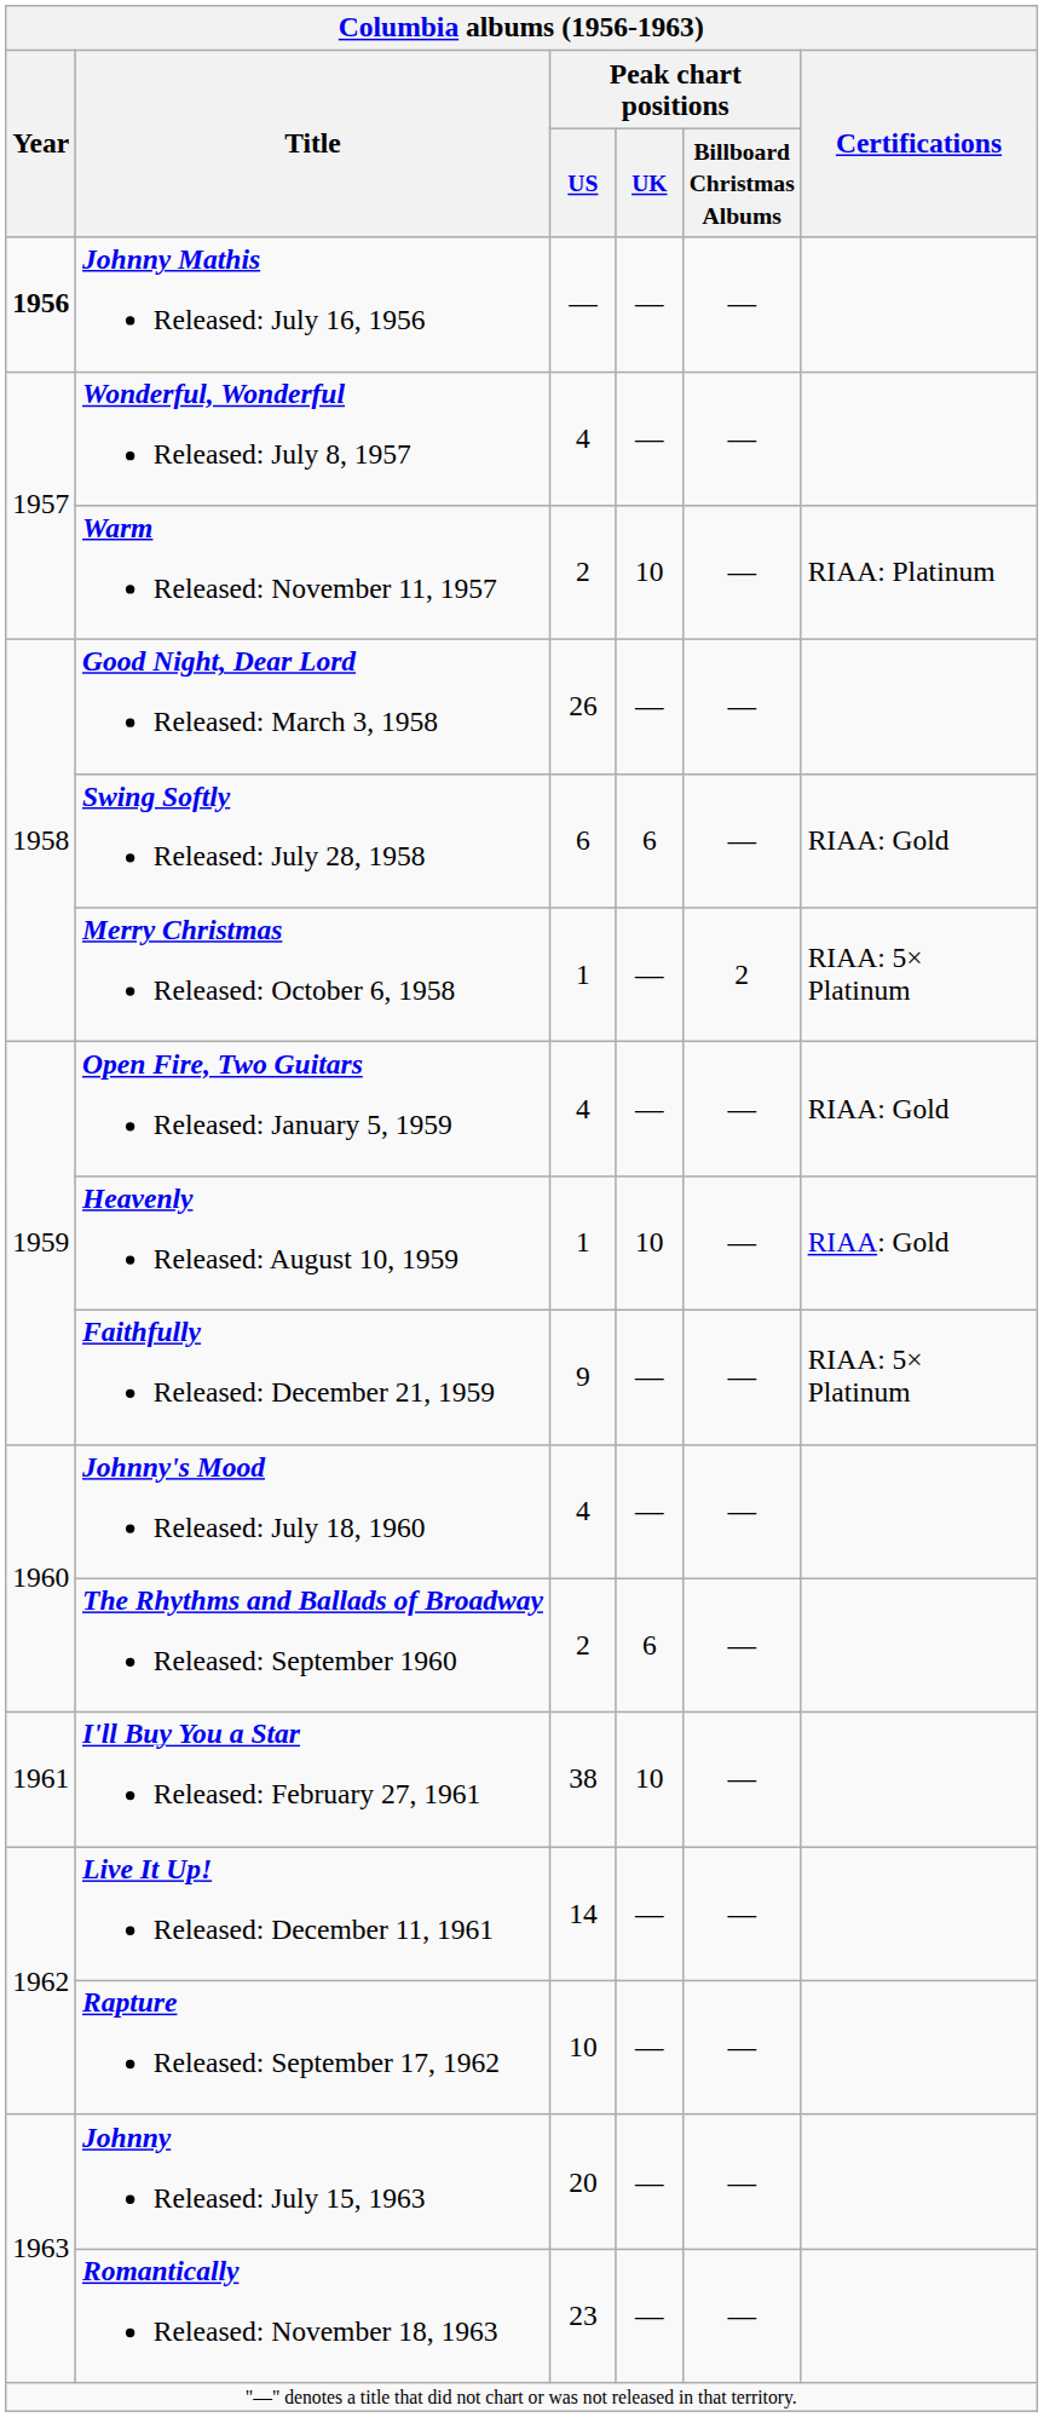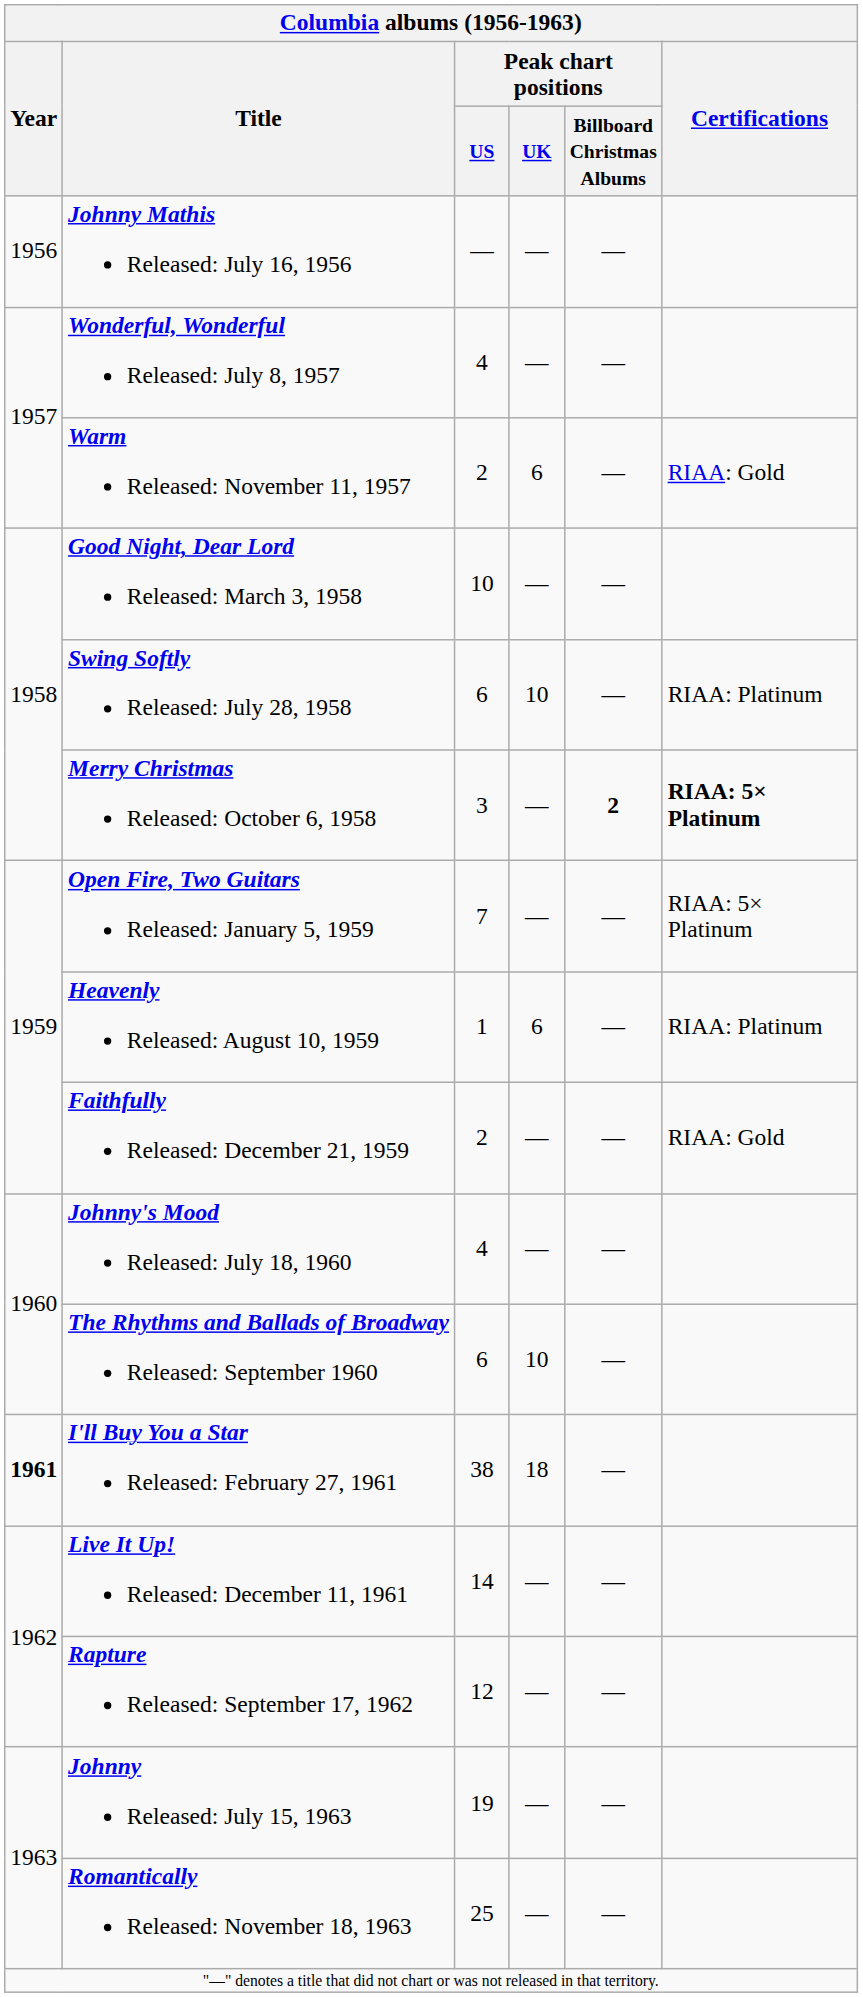Johnny Mathis Released: July 16, 1956 | Columbia albums (1956-1963) / Year: bold -> normal
Warm Released: November 11, 1957 | Columbia albums (1956-1963) / Peak chart positions / UK: 10 -> 6
Warm Released: November 11, 1957 | Columbia albums (1956-1963) / Certifications: RIAA: Platinum -> RIAA: Gold
Good Night, Dear Lord Released: March 3, 1958 | Columbia albums (1956-1963) / Peak chart positions / US: 26 -> 10
Swing Softly Released: July 28, 1958 | Columbia albums (1956-1963) / Peak chart positions / UK: 6 -> 10
Swing Softly Released: July 28, 1958 | Columbia albums (1956-1963) / Certifications: RIAA: Gold -> RIAA: Platinum
Merry Christmas Released: October 6, 1958 | Columbia albums (1956-1963) / Peak chart positions / US: 1 -> 3
Merry Christmas Released: October 6, 1958 | column 5: normal -> bold
Merry Christmas Released: October 6, 1958 | Columbia albums (1956-1963) / Certifications: normal -> bold
Open Fire, Two Guitars Released: January 5, 1959 | Columbia albums (1956-1963) / Peak chart positions / US: 4 -> 7
Open Fire, Two Guitars Released: January 5, 1959 | Columbia albums (1956-1963) / Certifications: RIAA: Gold -> RIAA: 5× Platinum
Heavenly Released: August 10, 1959 | Columbia albums (1956-1963) / Peak chart positions / UK: 10 -> 6
Heavenly Released: August 10, 1959 | Columbia albums (1956-1963) / Certifications: RIAA: Gold -> RIAA: Platinum
Faithfully Released: December 21, 1959 | Columbia albums (1956-1963) / Peak chart positions / US: 9 -> 2
Faithfully Released: December 21, 1959 | Columbia albums (1956-1963) / Certifications: RIAA: 5× Platinum -> RIAA: Gold
The Rhythms and Ballads of Broadway Released: September 1960 | Columbia albums (1956-1963) / Peak chart positions / US: 2 -> 6
The Rhythms and Ballads of Broadway Released: September 1960 | Columbia albums (1956-1963) / Peak chart positions / UK: 6 -> 10
I'll Buy You a Star Released: February 27, 1961 | Columbia albums (1956-1963) / Year: normal -> bold
I'll Buy You a Star Released: February 27, 1961 | Columbia albums (1956-1963) / Peak chart positions / UK: 10 -> 18
Rapture Released: September 17, 1962 | Columbia albums (1956-1963) / Peak chart positions / US: 10 -> 12
Johnny Released: July 15, 1963 | Columbia albums (1956-1963) / Peak chart positions / US: 20 -> 19
Romantically Released: November 18, 1963 | Columbia albums (1956-1963) / Peak chart positions / US: 23 -> 25
